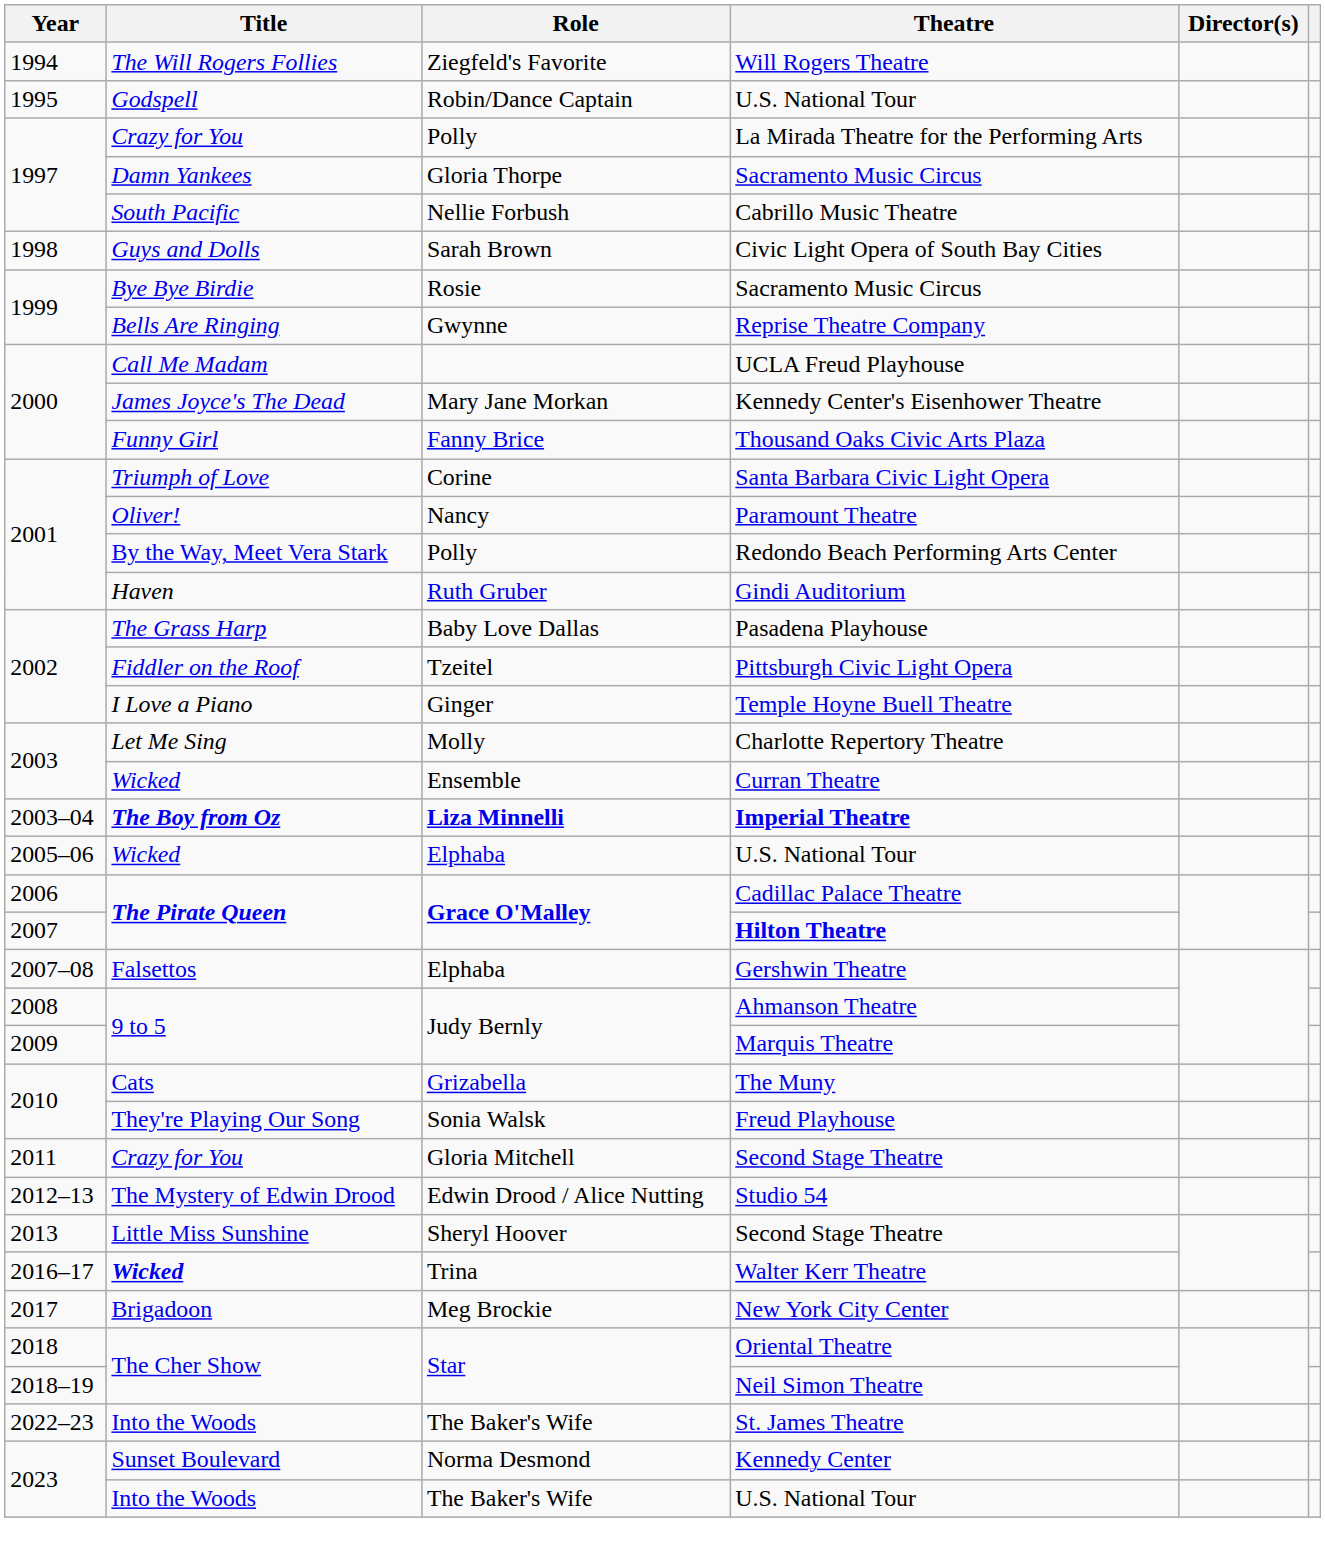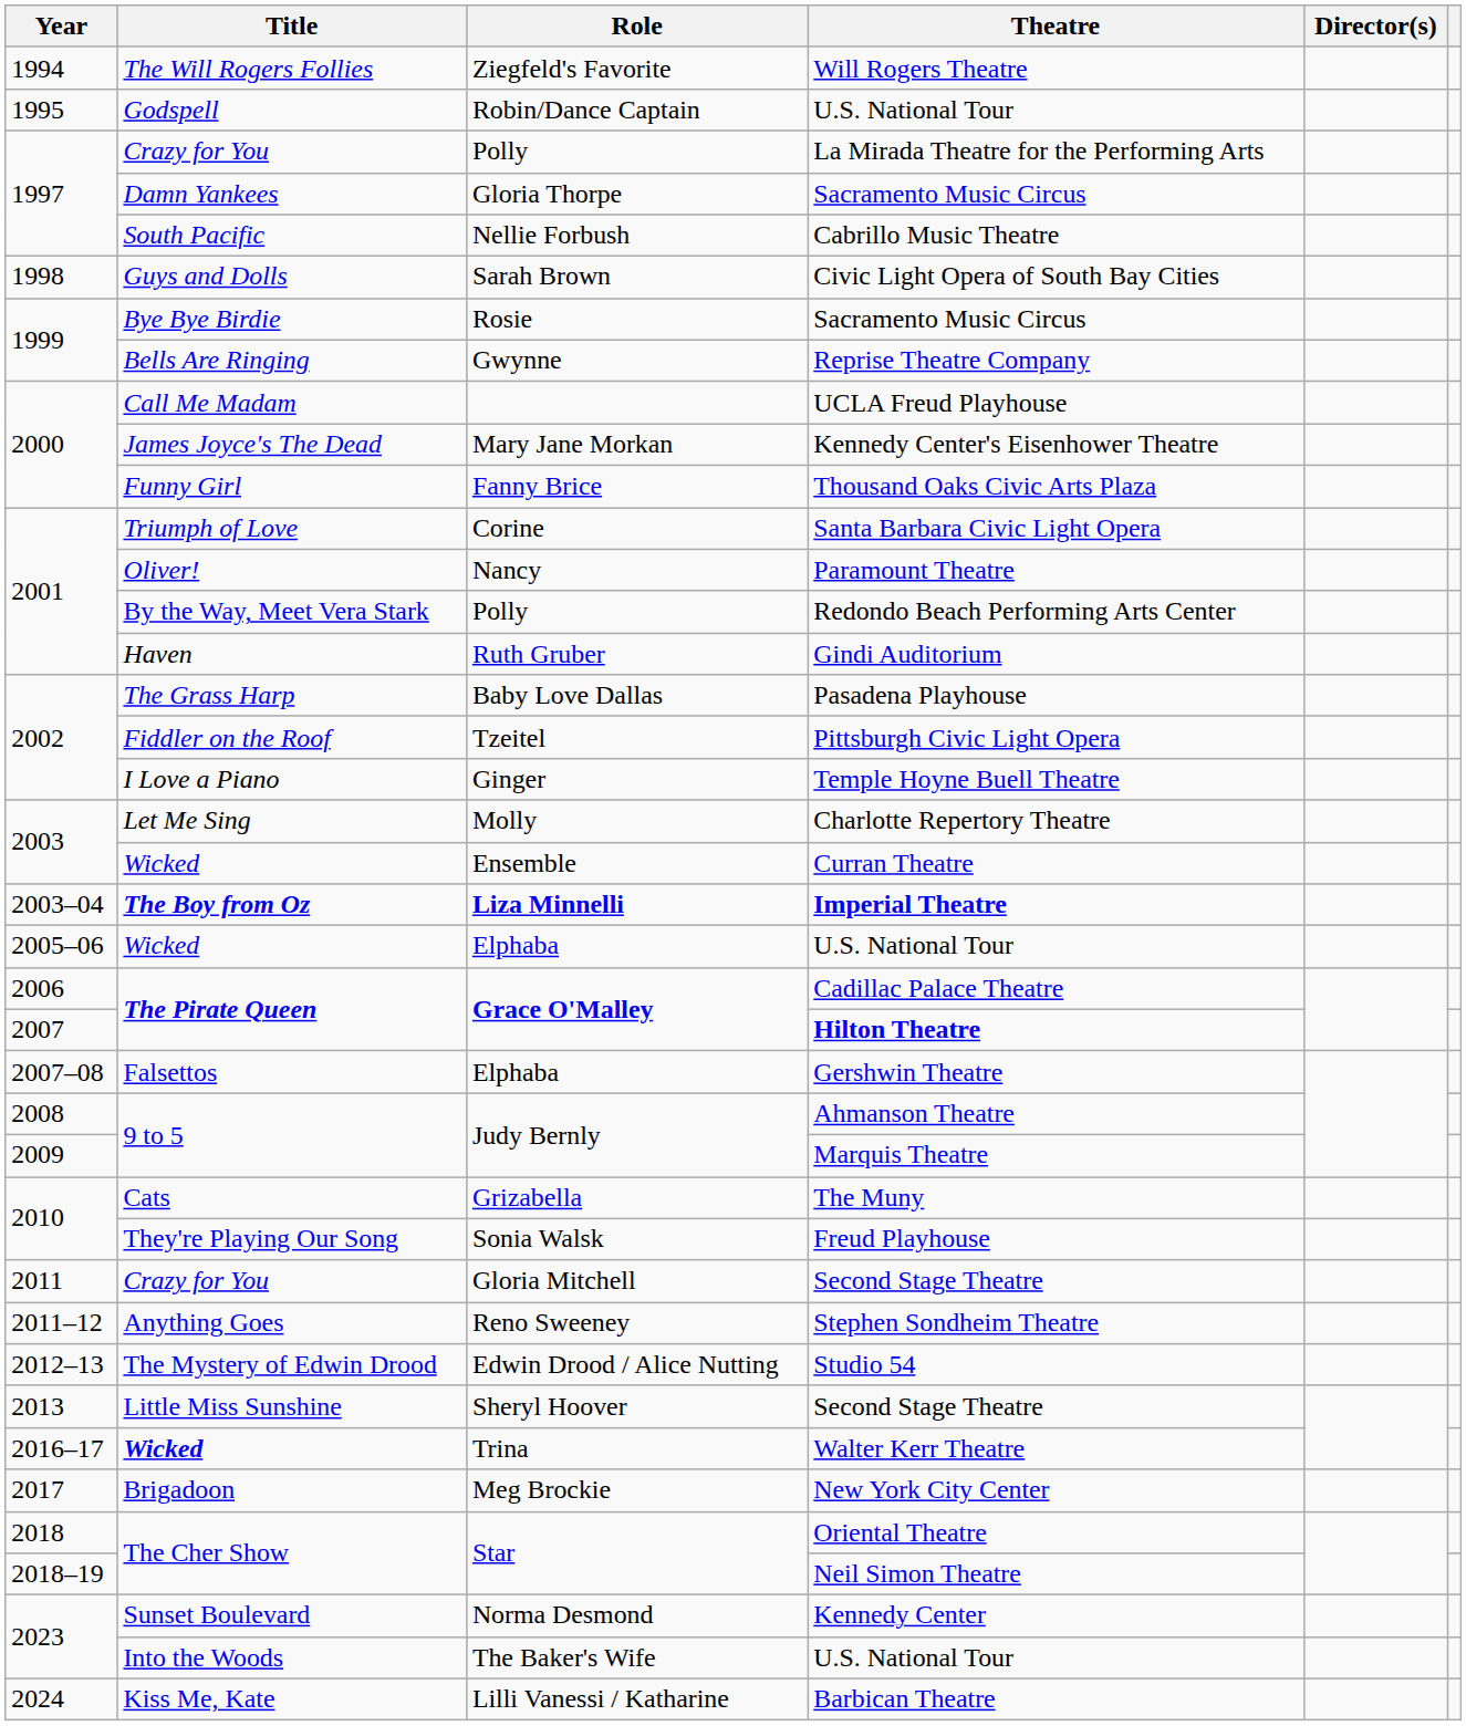+ row: 2011–12 | Anything Goes | Reno Sweeney | Stephen Sondheim Theatre
- row: 2022–23 | Into the Woods | The Baker's Wife | St. James Theatre
+ row: 2024 | Kiss Me, Kate | Lilli Vanessi / Katharine | Barbican Theatre
